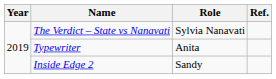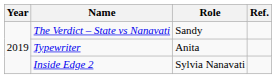The Verdict – State vs Nanavati | Role: Sylvia Nanavati -> Sandy
Inside Edge 2 | Role: Sandy -> Sylvia Nanavati
